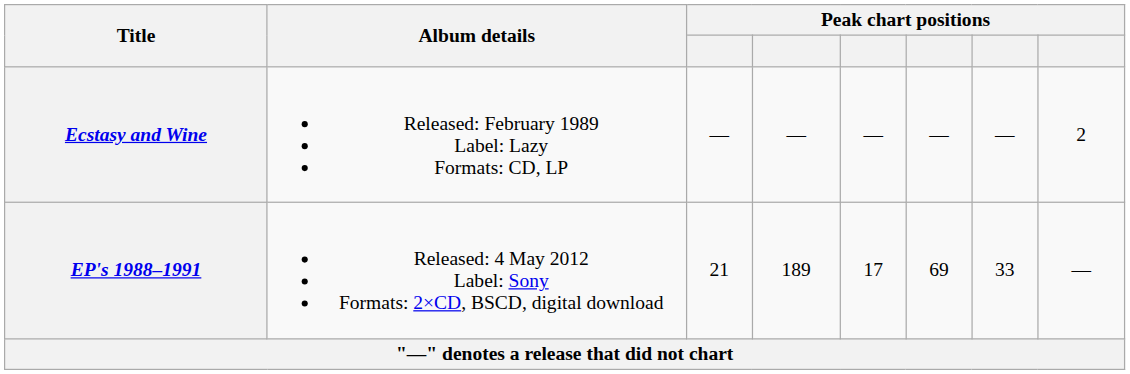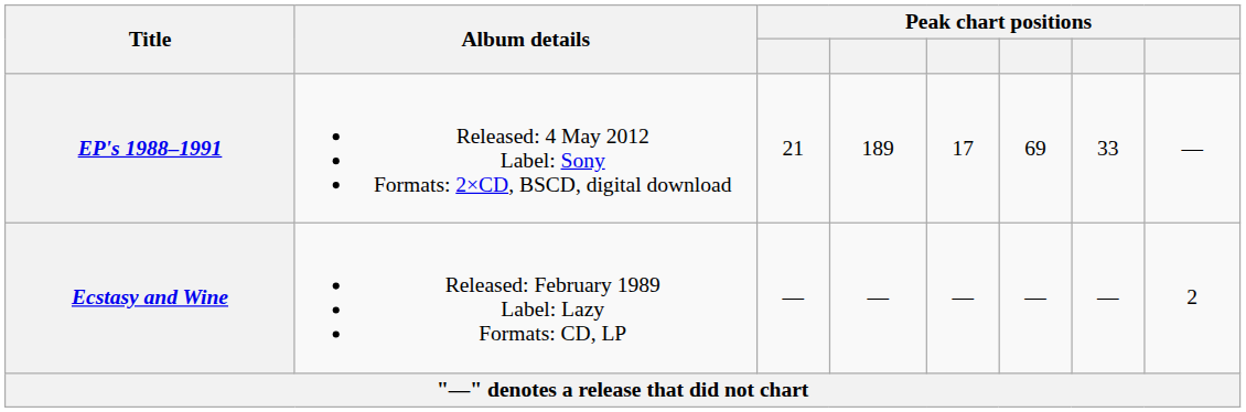rows swapped: Ecstasy and Wine <-> EP's 1988–1991
